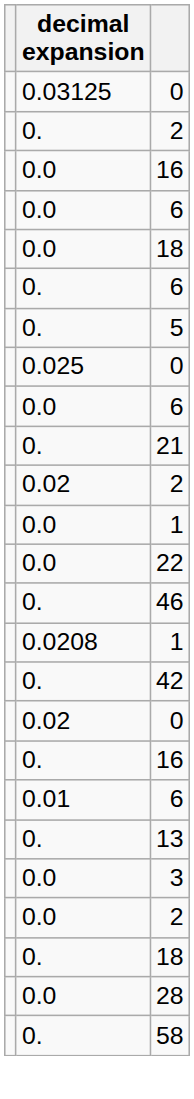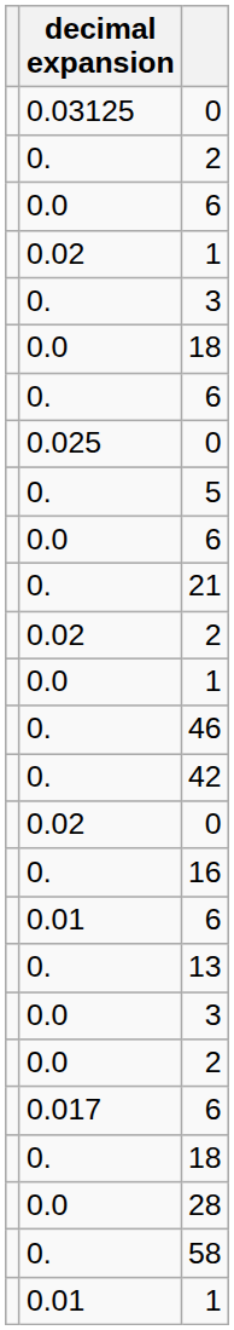- row: 0.0 | 16
+ row: 0.02 | 1
+ row: 0. | 3
rows swapped: 0.025 / 0 <-> 5
- row: 0.0 | 22
- row: 0.0208 | 1
+ row: 0.017 | 6
+ row: 0.01 | 1
